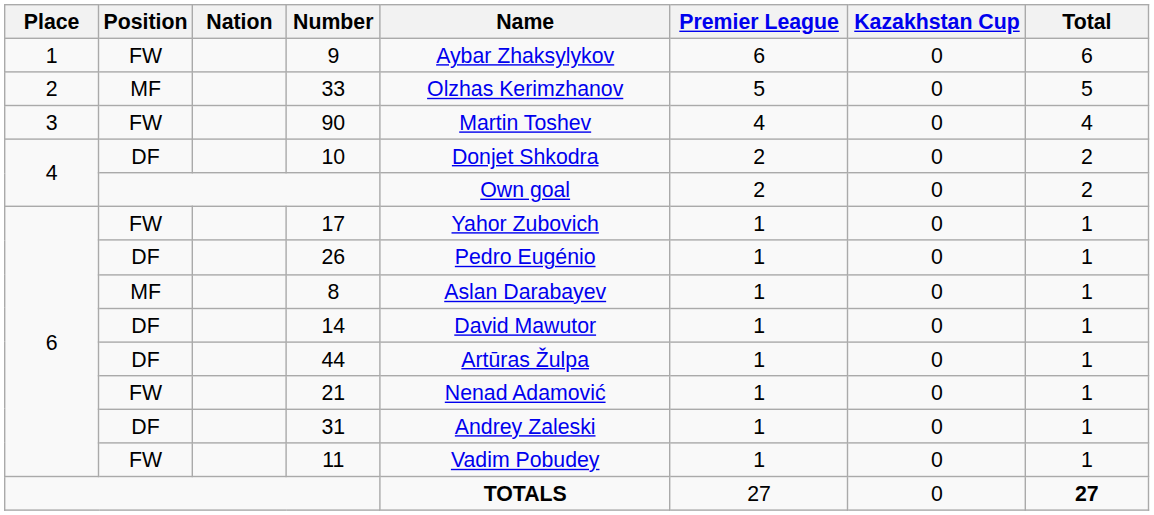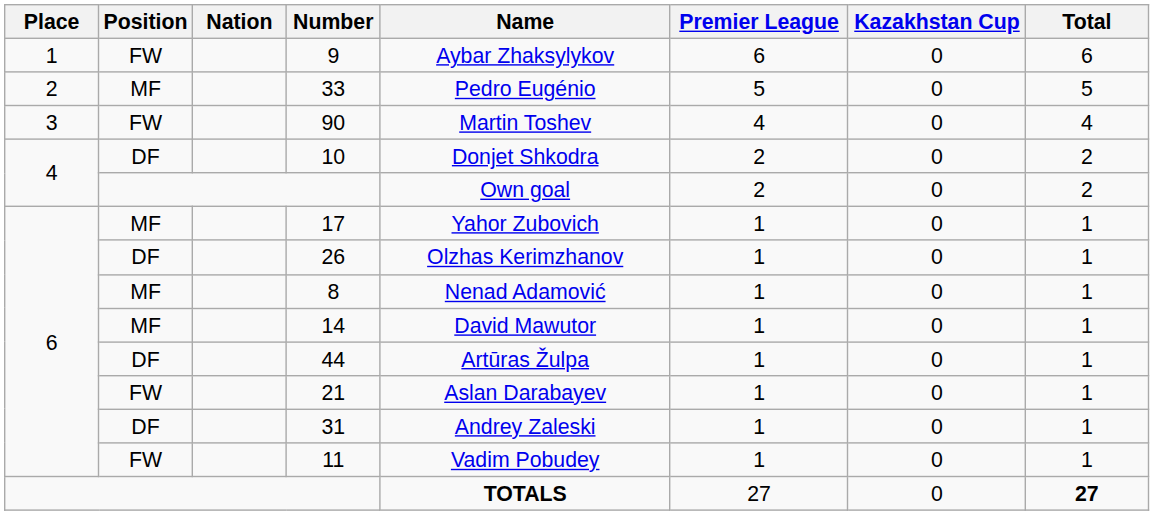33 | Name: Olzhas Kerimzhanov -> Pedro Eugénio
17 | Position: FW -> MF
26 | Name: Pedro Eugénio -> Olzhas Kerimzhanov
8 | Name: Aslan Darabayev -> Nenad Adamović
14 | Position: DF -> MF
21 | Name: Nenad Adamović -> Aslan Darabayev
